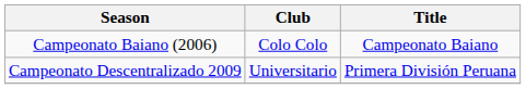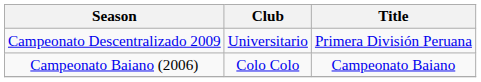rows swapped: Campeonato Baiano (2006) <-> Campeonato Descentralizado 2009
